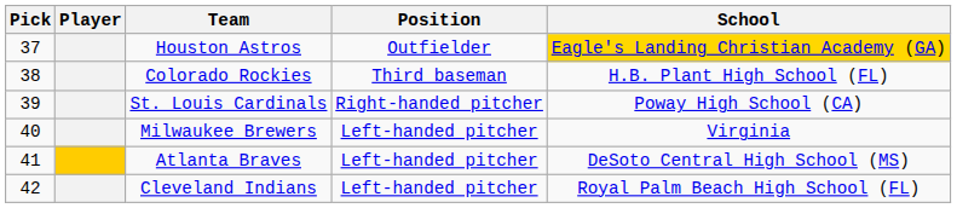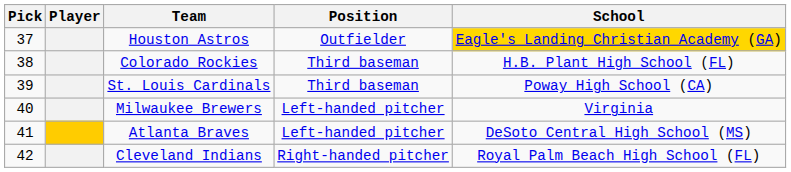St. Louis Cardinals | Position: Right-handed pitcher -> Third baseman
Cleveland Indians | Position: Left-handed pitcher -> Right-handed pitcher
